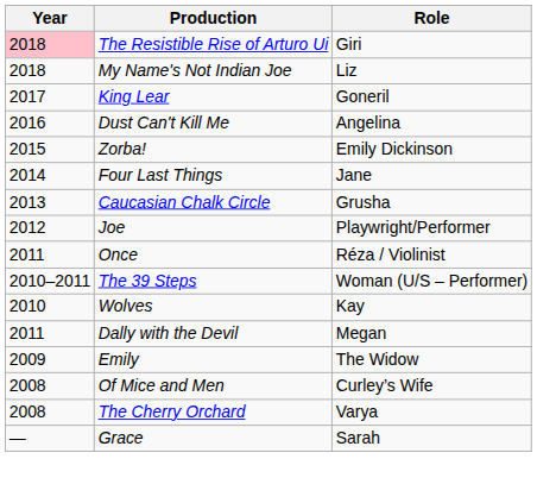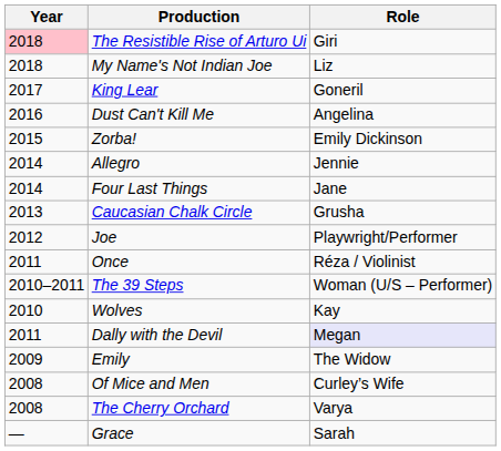+ row: 2014 | Allegro | Jennie
Dally with the Devil | Role: no background -> lavender background
